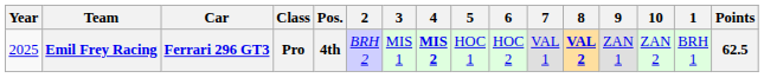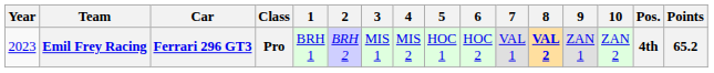columns swapped: 1 <-> Pos.
Emil Frey Racing | Year: 2025 -> 2023
Emil Frey Racing | 4: bold -> normal
Emil Frey Racing | Points: 62.5 -> 65.2
